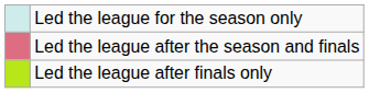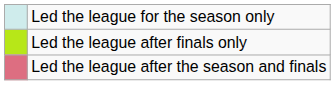rows swapped: Led the league after finals only <-> Led the league after the season and finals
